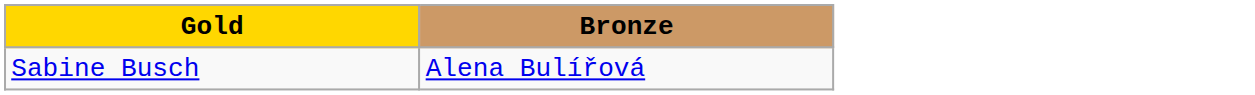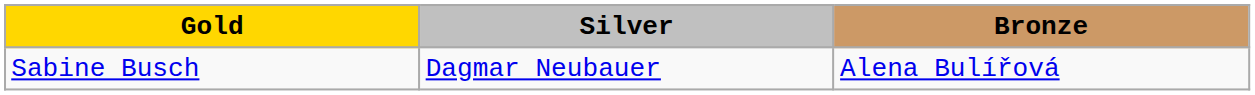+ column: Silver | Dagmar Neubauer
